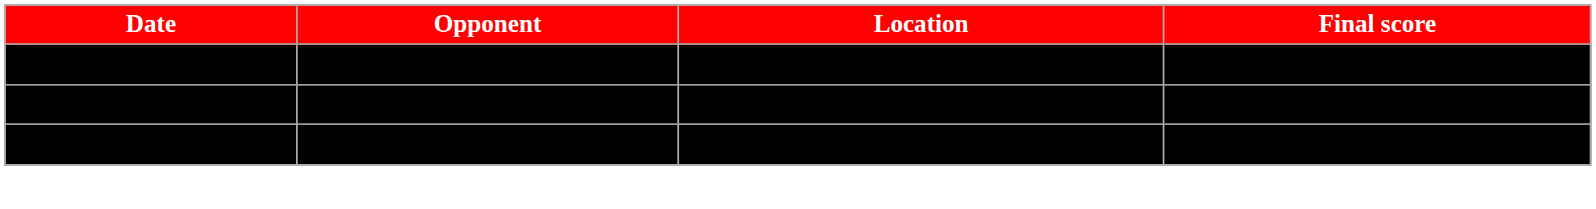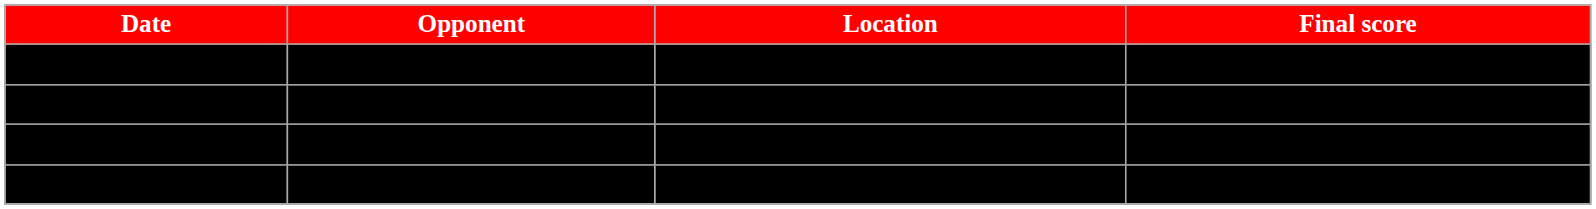February 28 | Location: normal -> bold
+ row: March 1 | Minnesota State | LaBahn Arena | 0-3, Minnesota State
March 2 | Final score: 2-0, Wisconsin -> 0-1, North Dakota
March 7 | Final score: 0-1, North Dakota -> 2-0, Wisconsin
